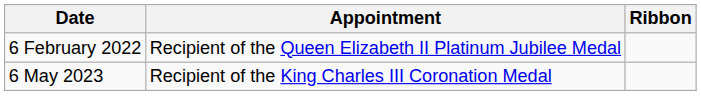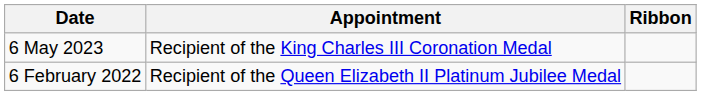rows swapped: 6 February 2022 <-> 6 May 2023
